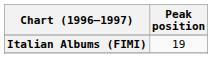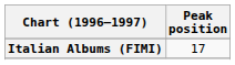Italian Albums (FIMI) | Peak position: 19 -> 17
